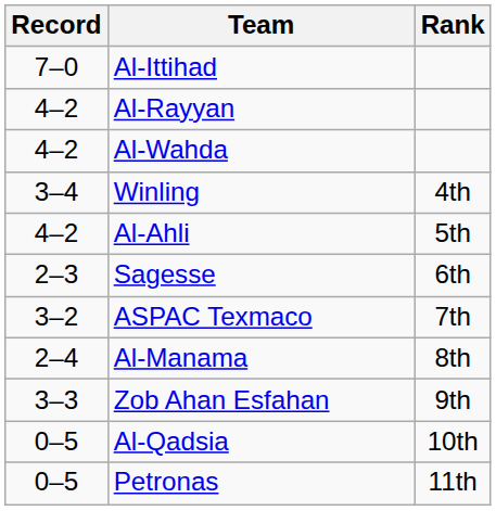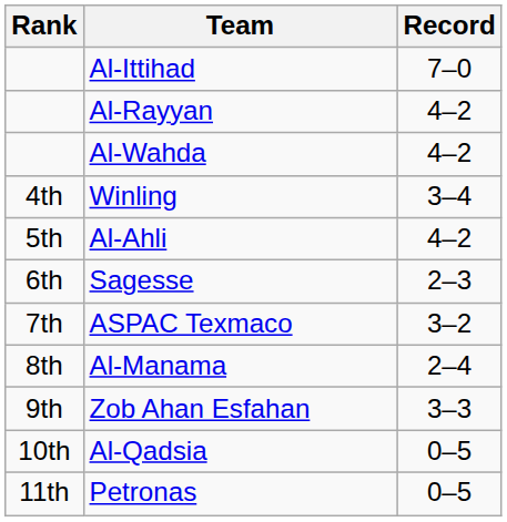columns swapped: Rank <-> Record
